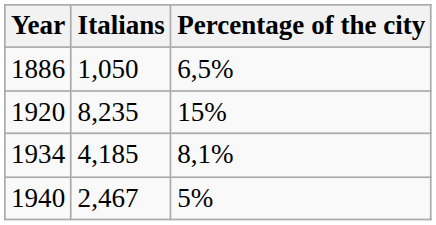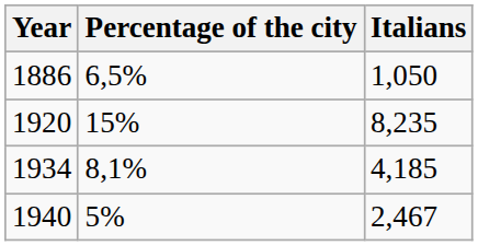columns swapped: Italians <-> Percentage of the city
